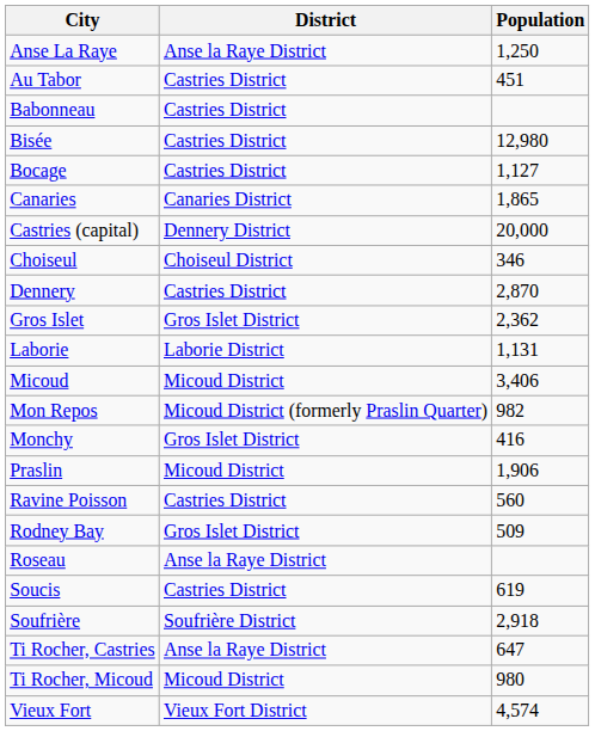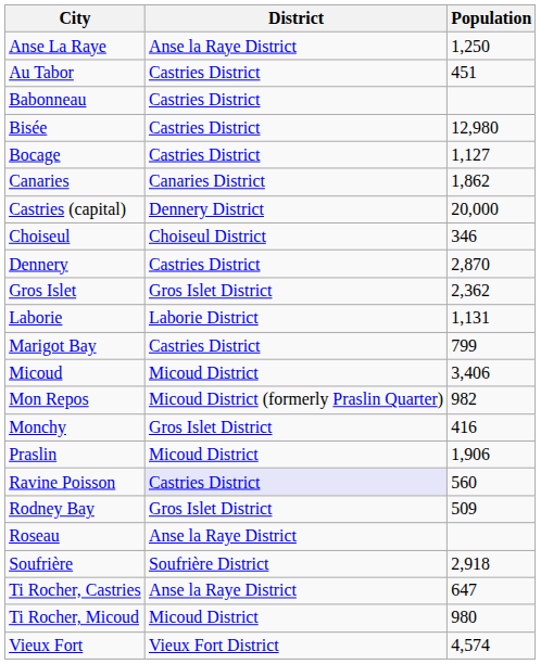Canaries | Population: 1,865 -> 1,862
+ row: Marigot Bay | Castries District | 799
Ravine Poisson | District: no background -> lavender background
- row: Soucis | Castries District | 619
